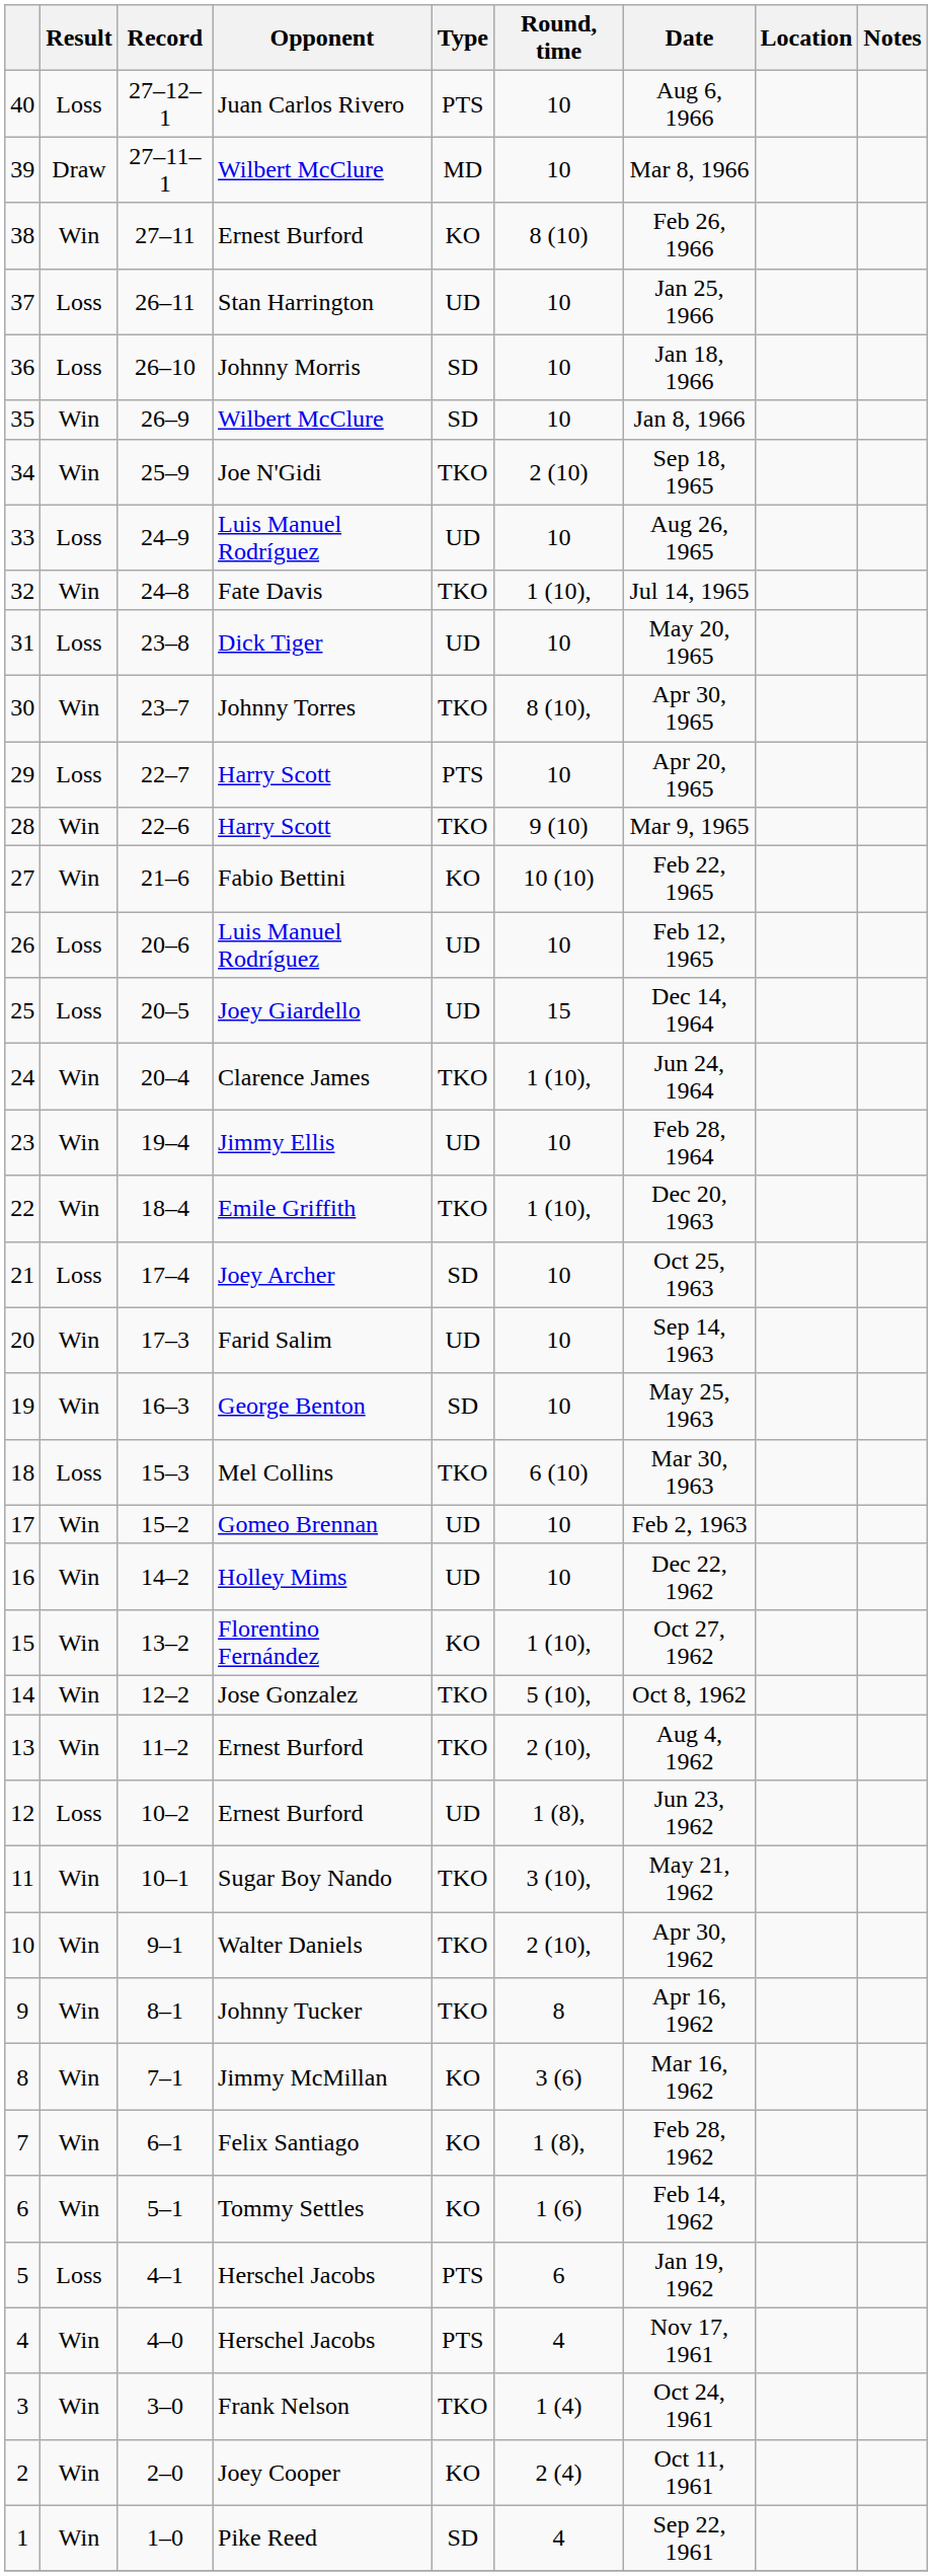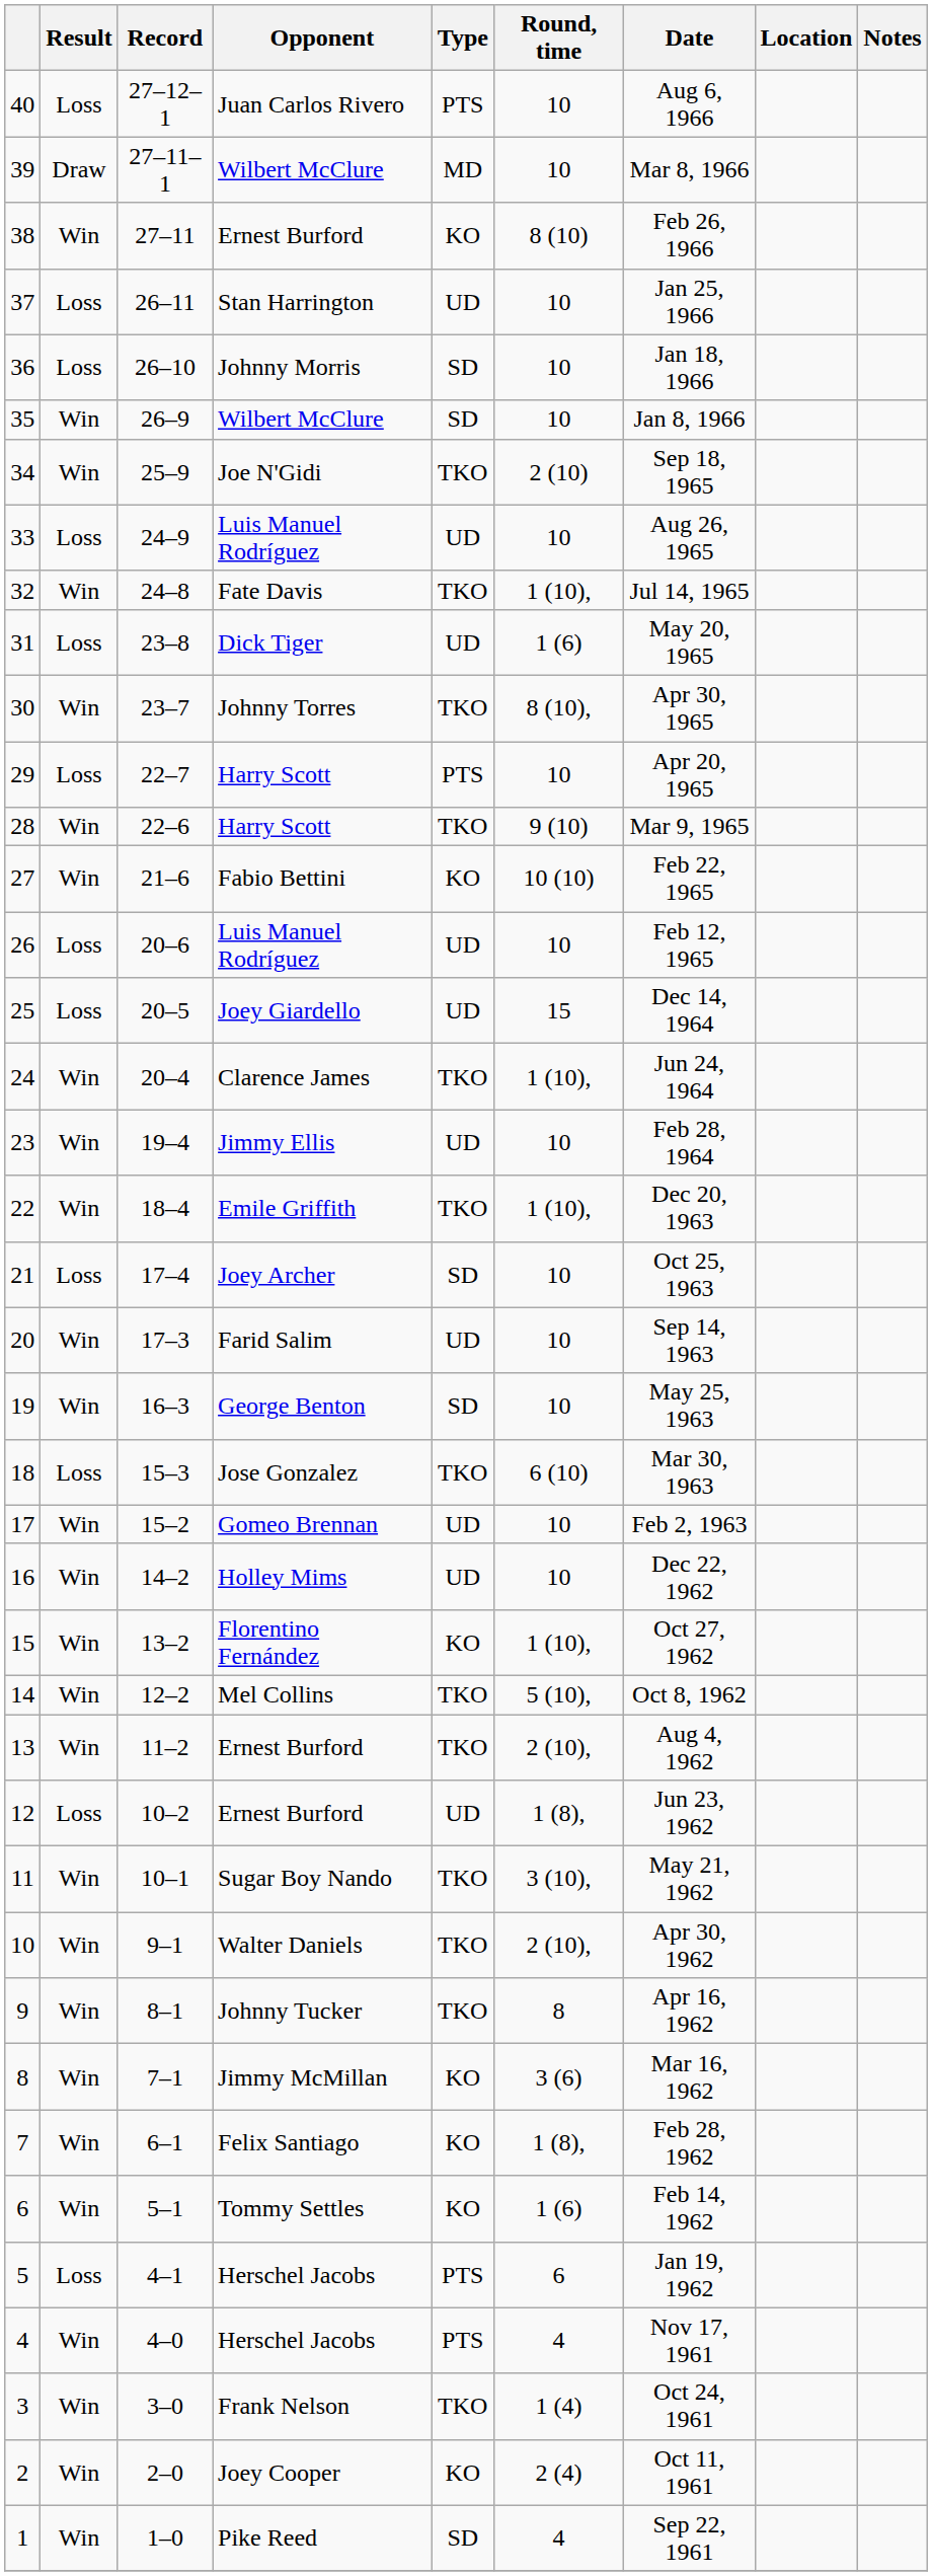31 | Round, time: 10 -> 1 (6)
18 | Opponent: Mel Collins -> Jose Gonzalez
14 | Opponent: Jose Gonzalez -> Mel Collins
